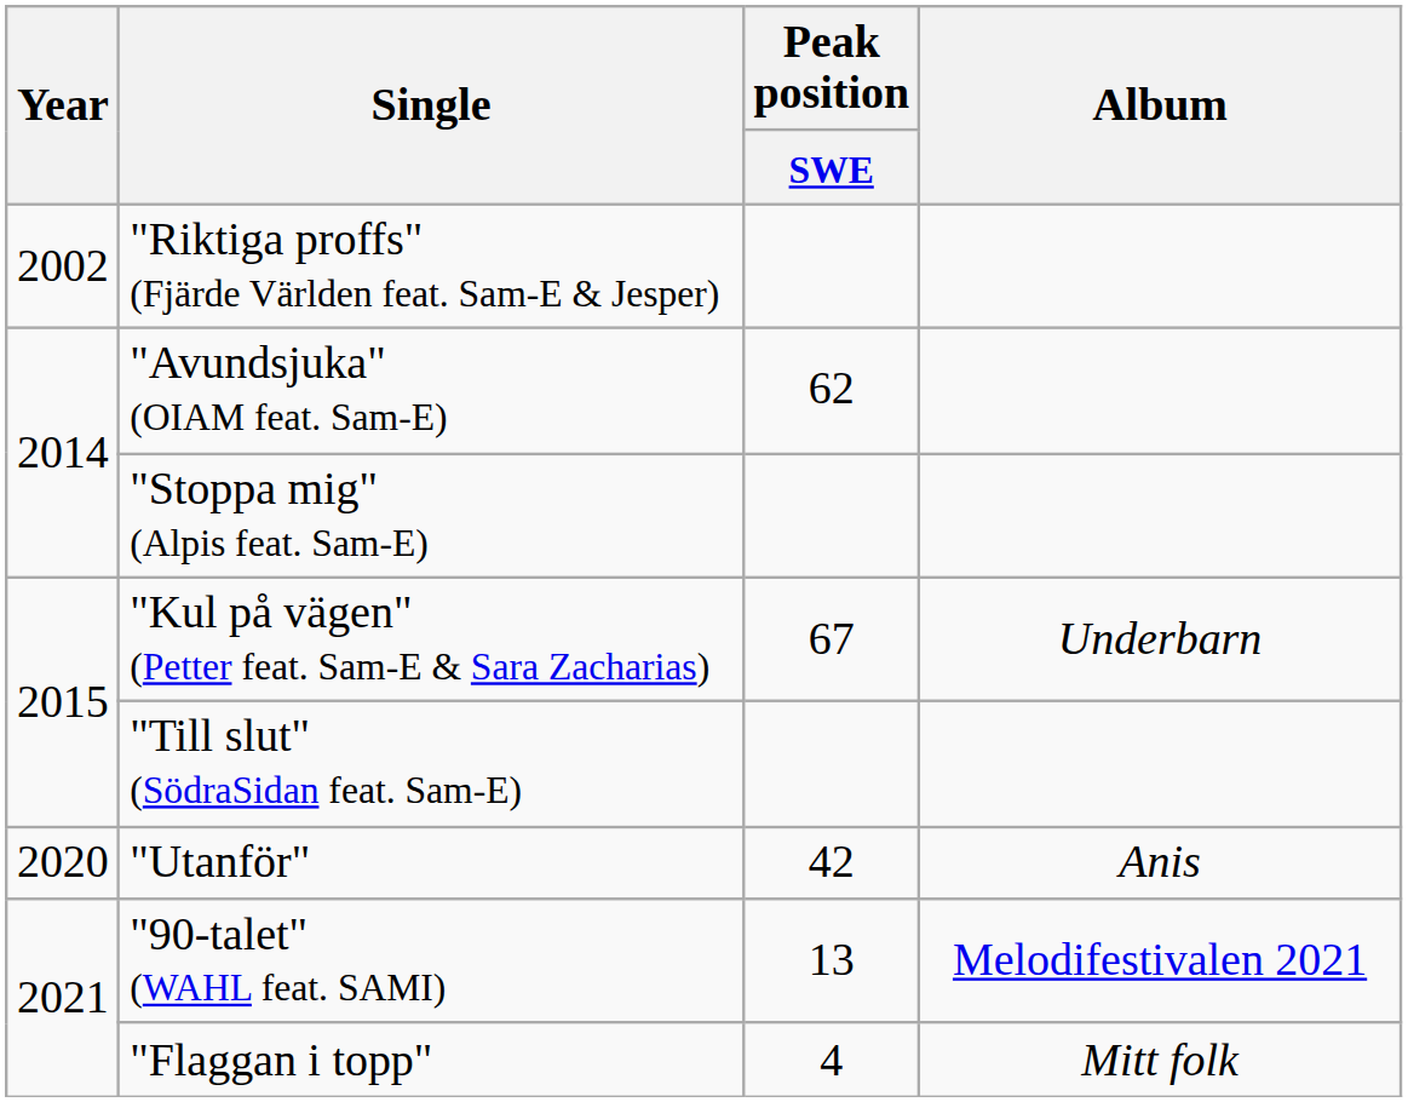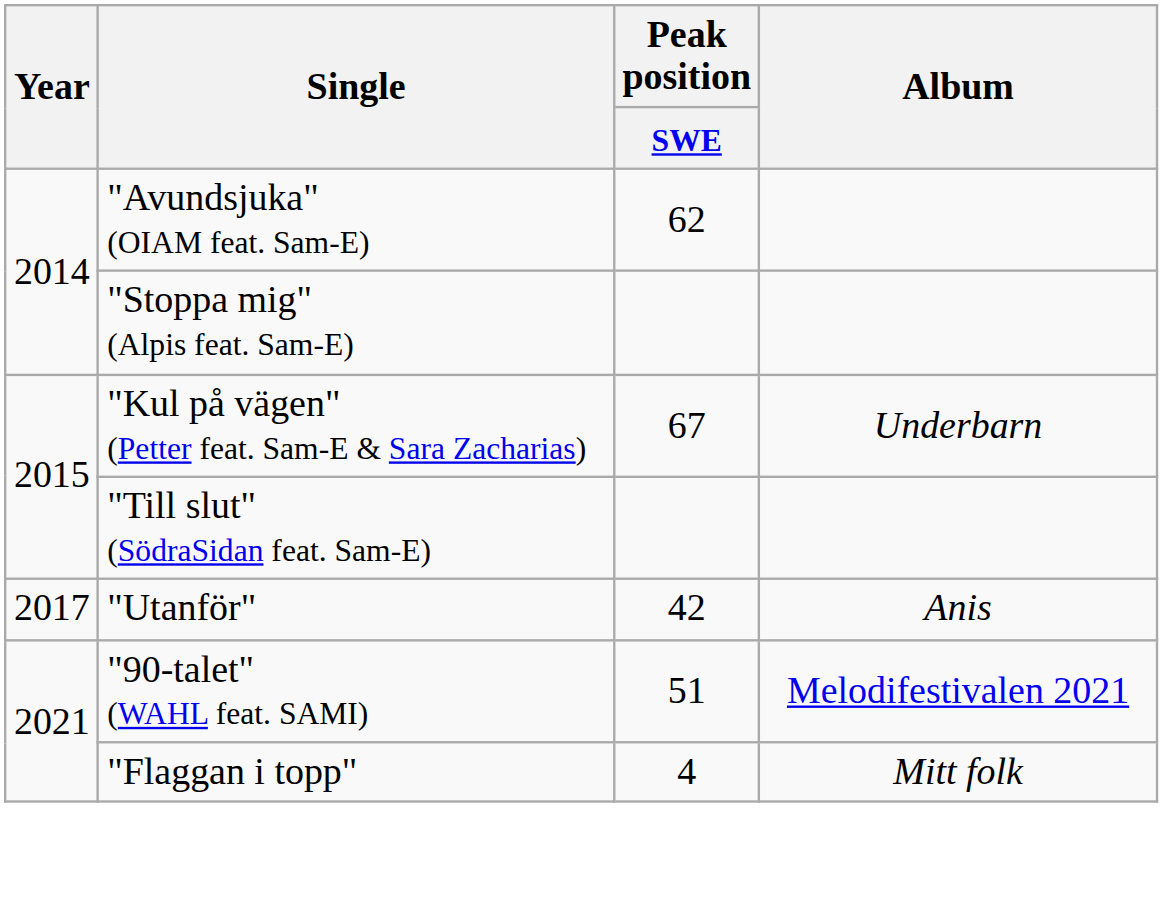- row: 2002 | "Riktiga proffs" (Fjärde Världen feat. Sam-E & Jesper)
"Utanför" | Year: 2020 -> 2017
"90-talet" (WAHL feat. SAMI) | Peak position / SWE: 13 -> 51
